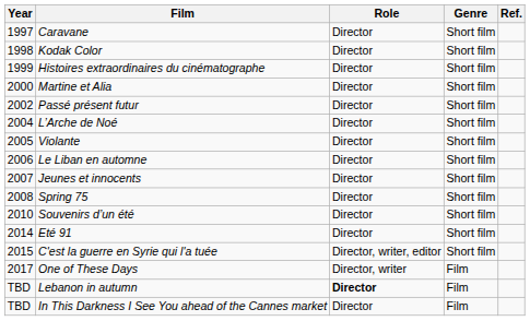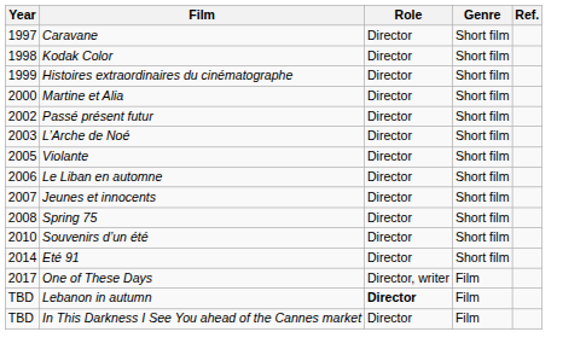L’Arche de Noé | Year: 2004 -> 2003
- row: 2015 | C'est la guerre en Syrie qui l'a tuée | Director, writer, editor | Short film
